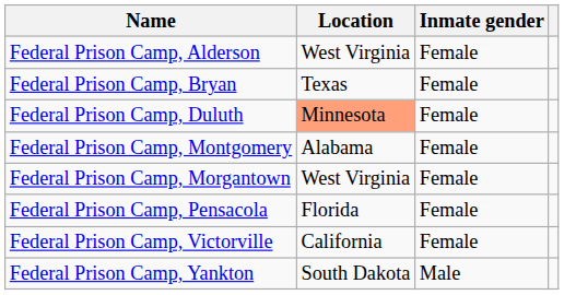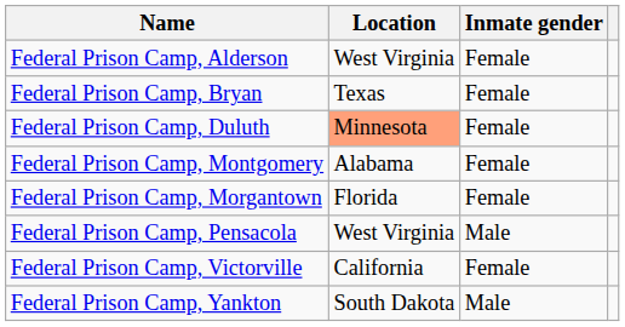Federal Prison Camp, Morgantown | Location: West Virginia -> Florida
Federal Prison Camp, Pensacola | Location: Florida -> West Virginia
Federal Prison Camp, Pensacola | Inmate gender: Female -> Male
